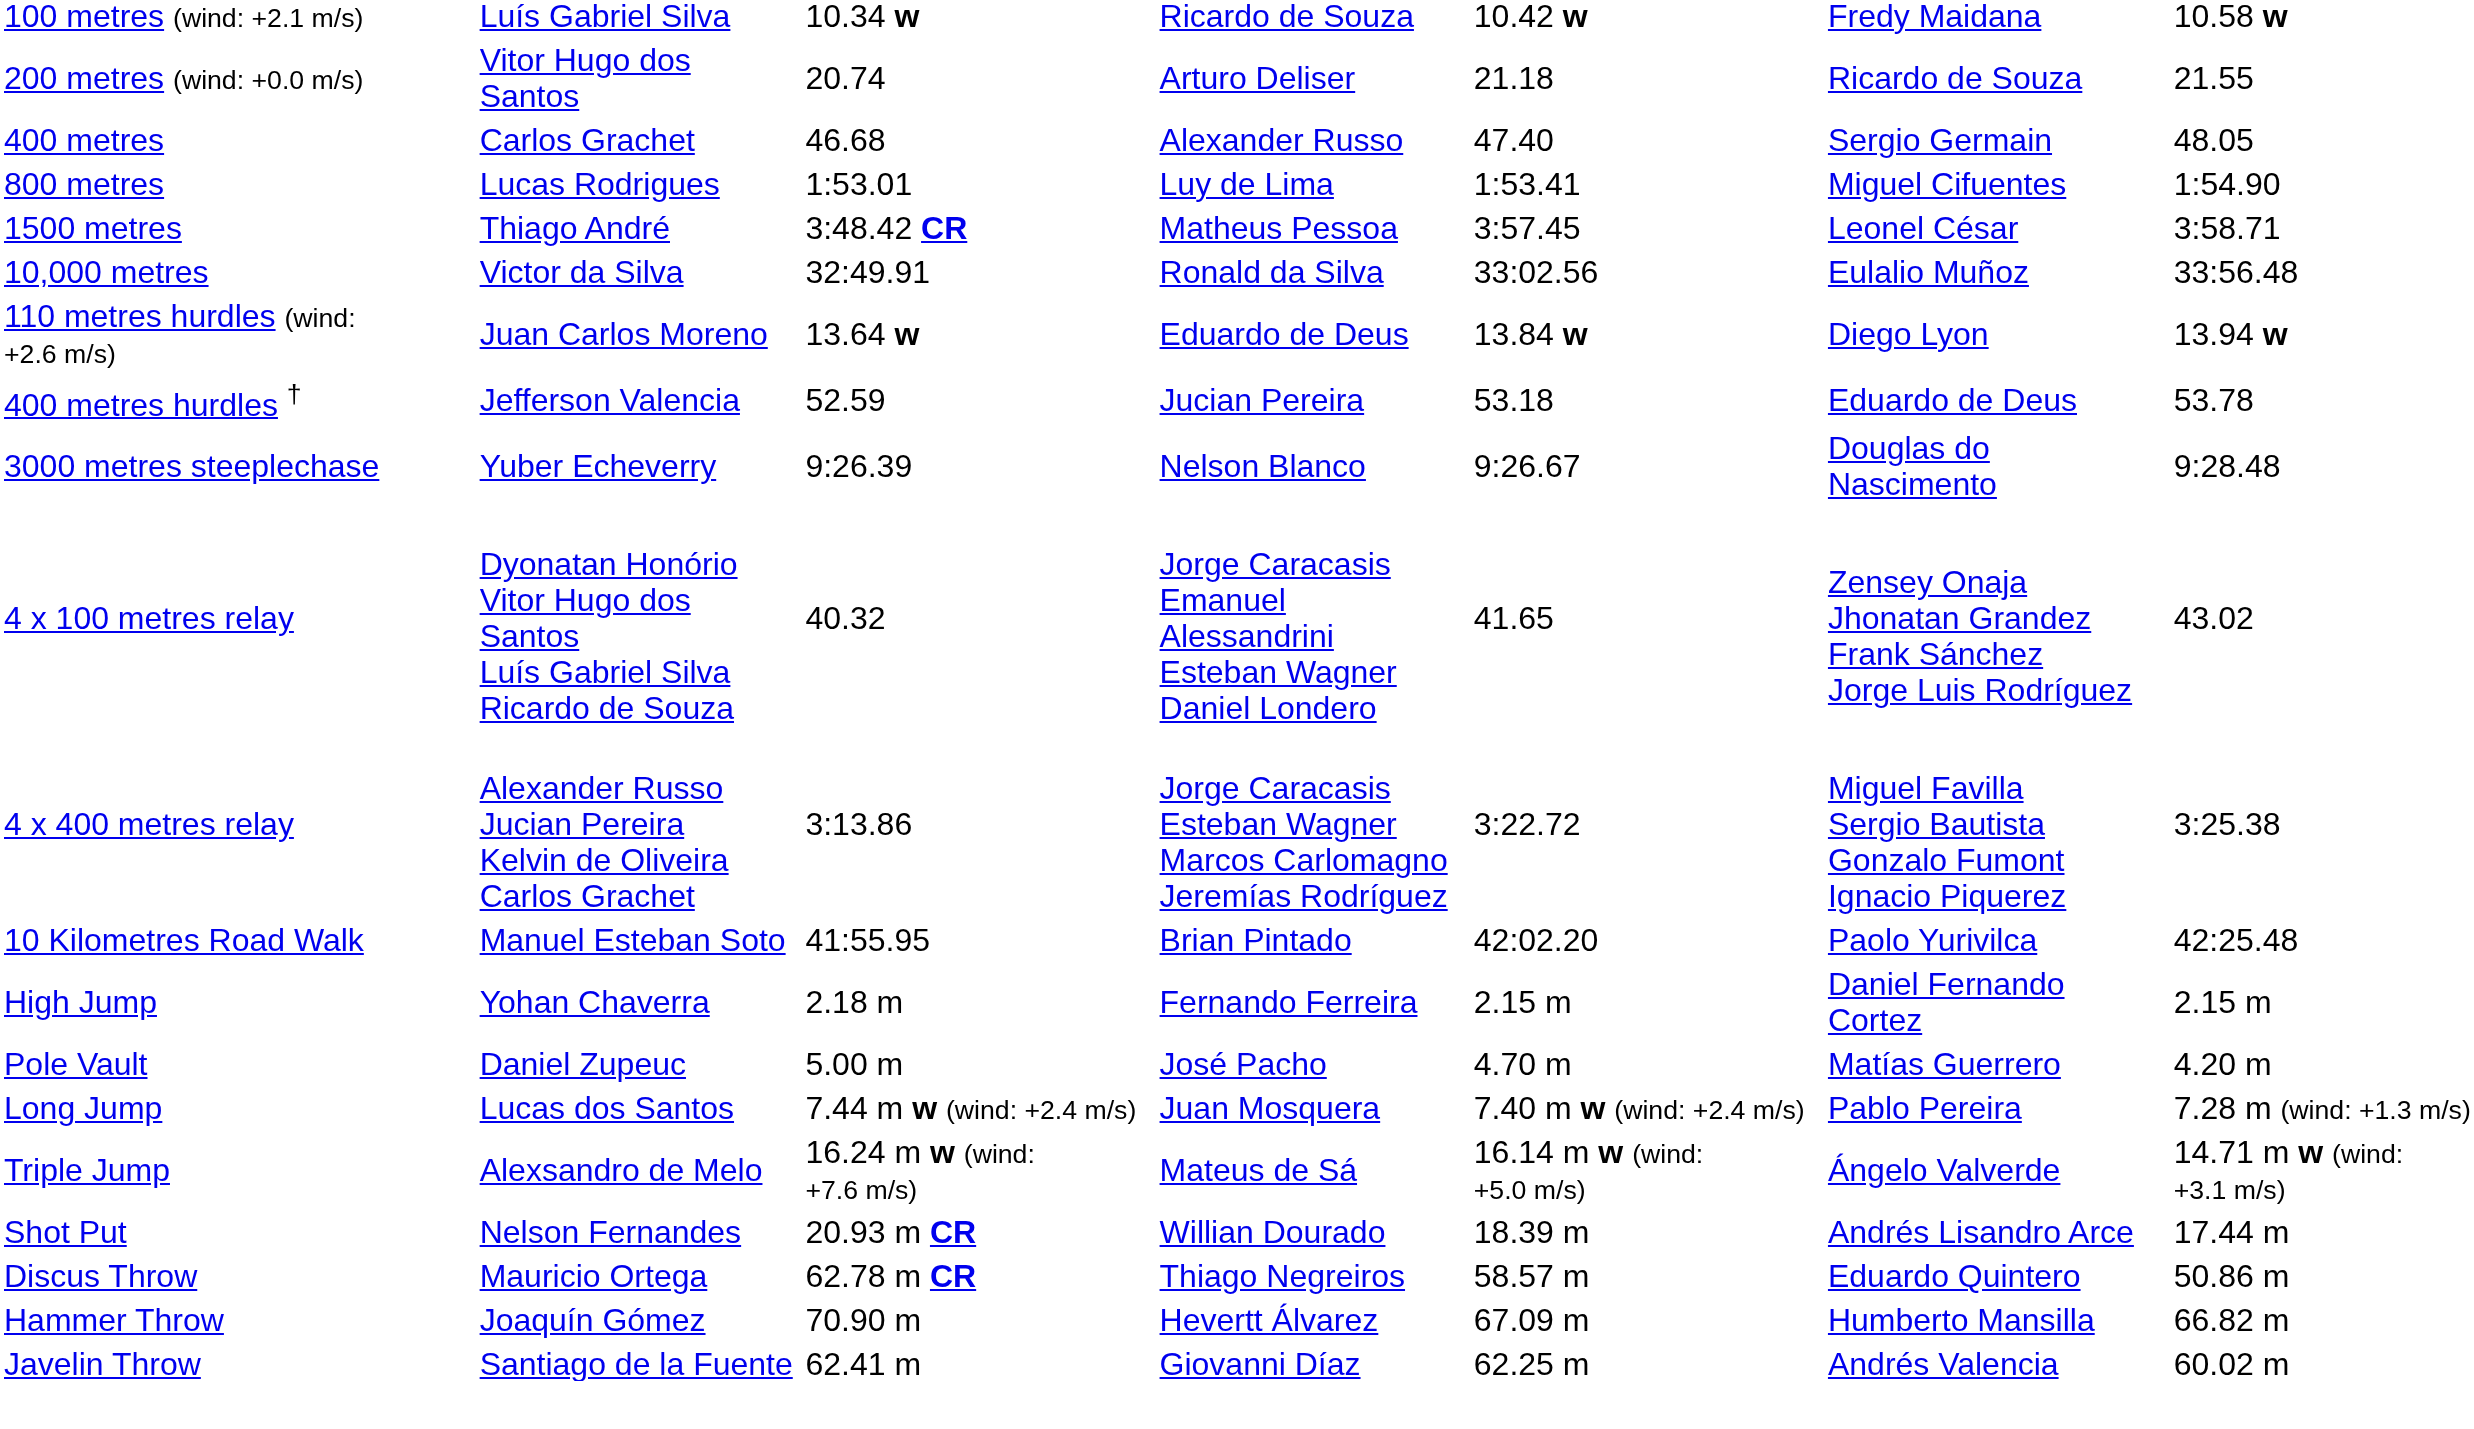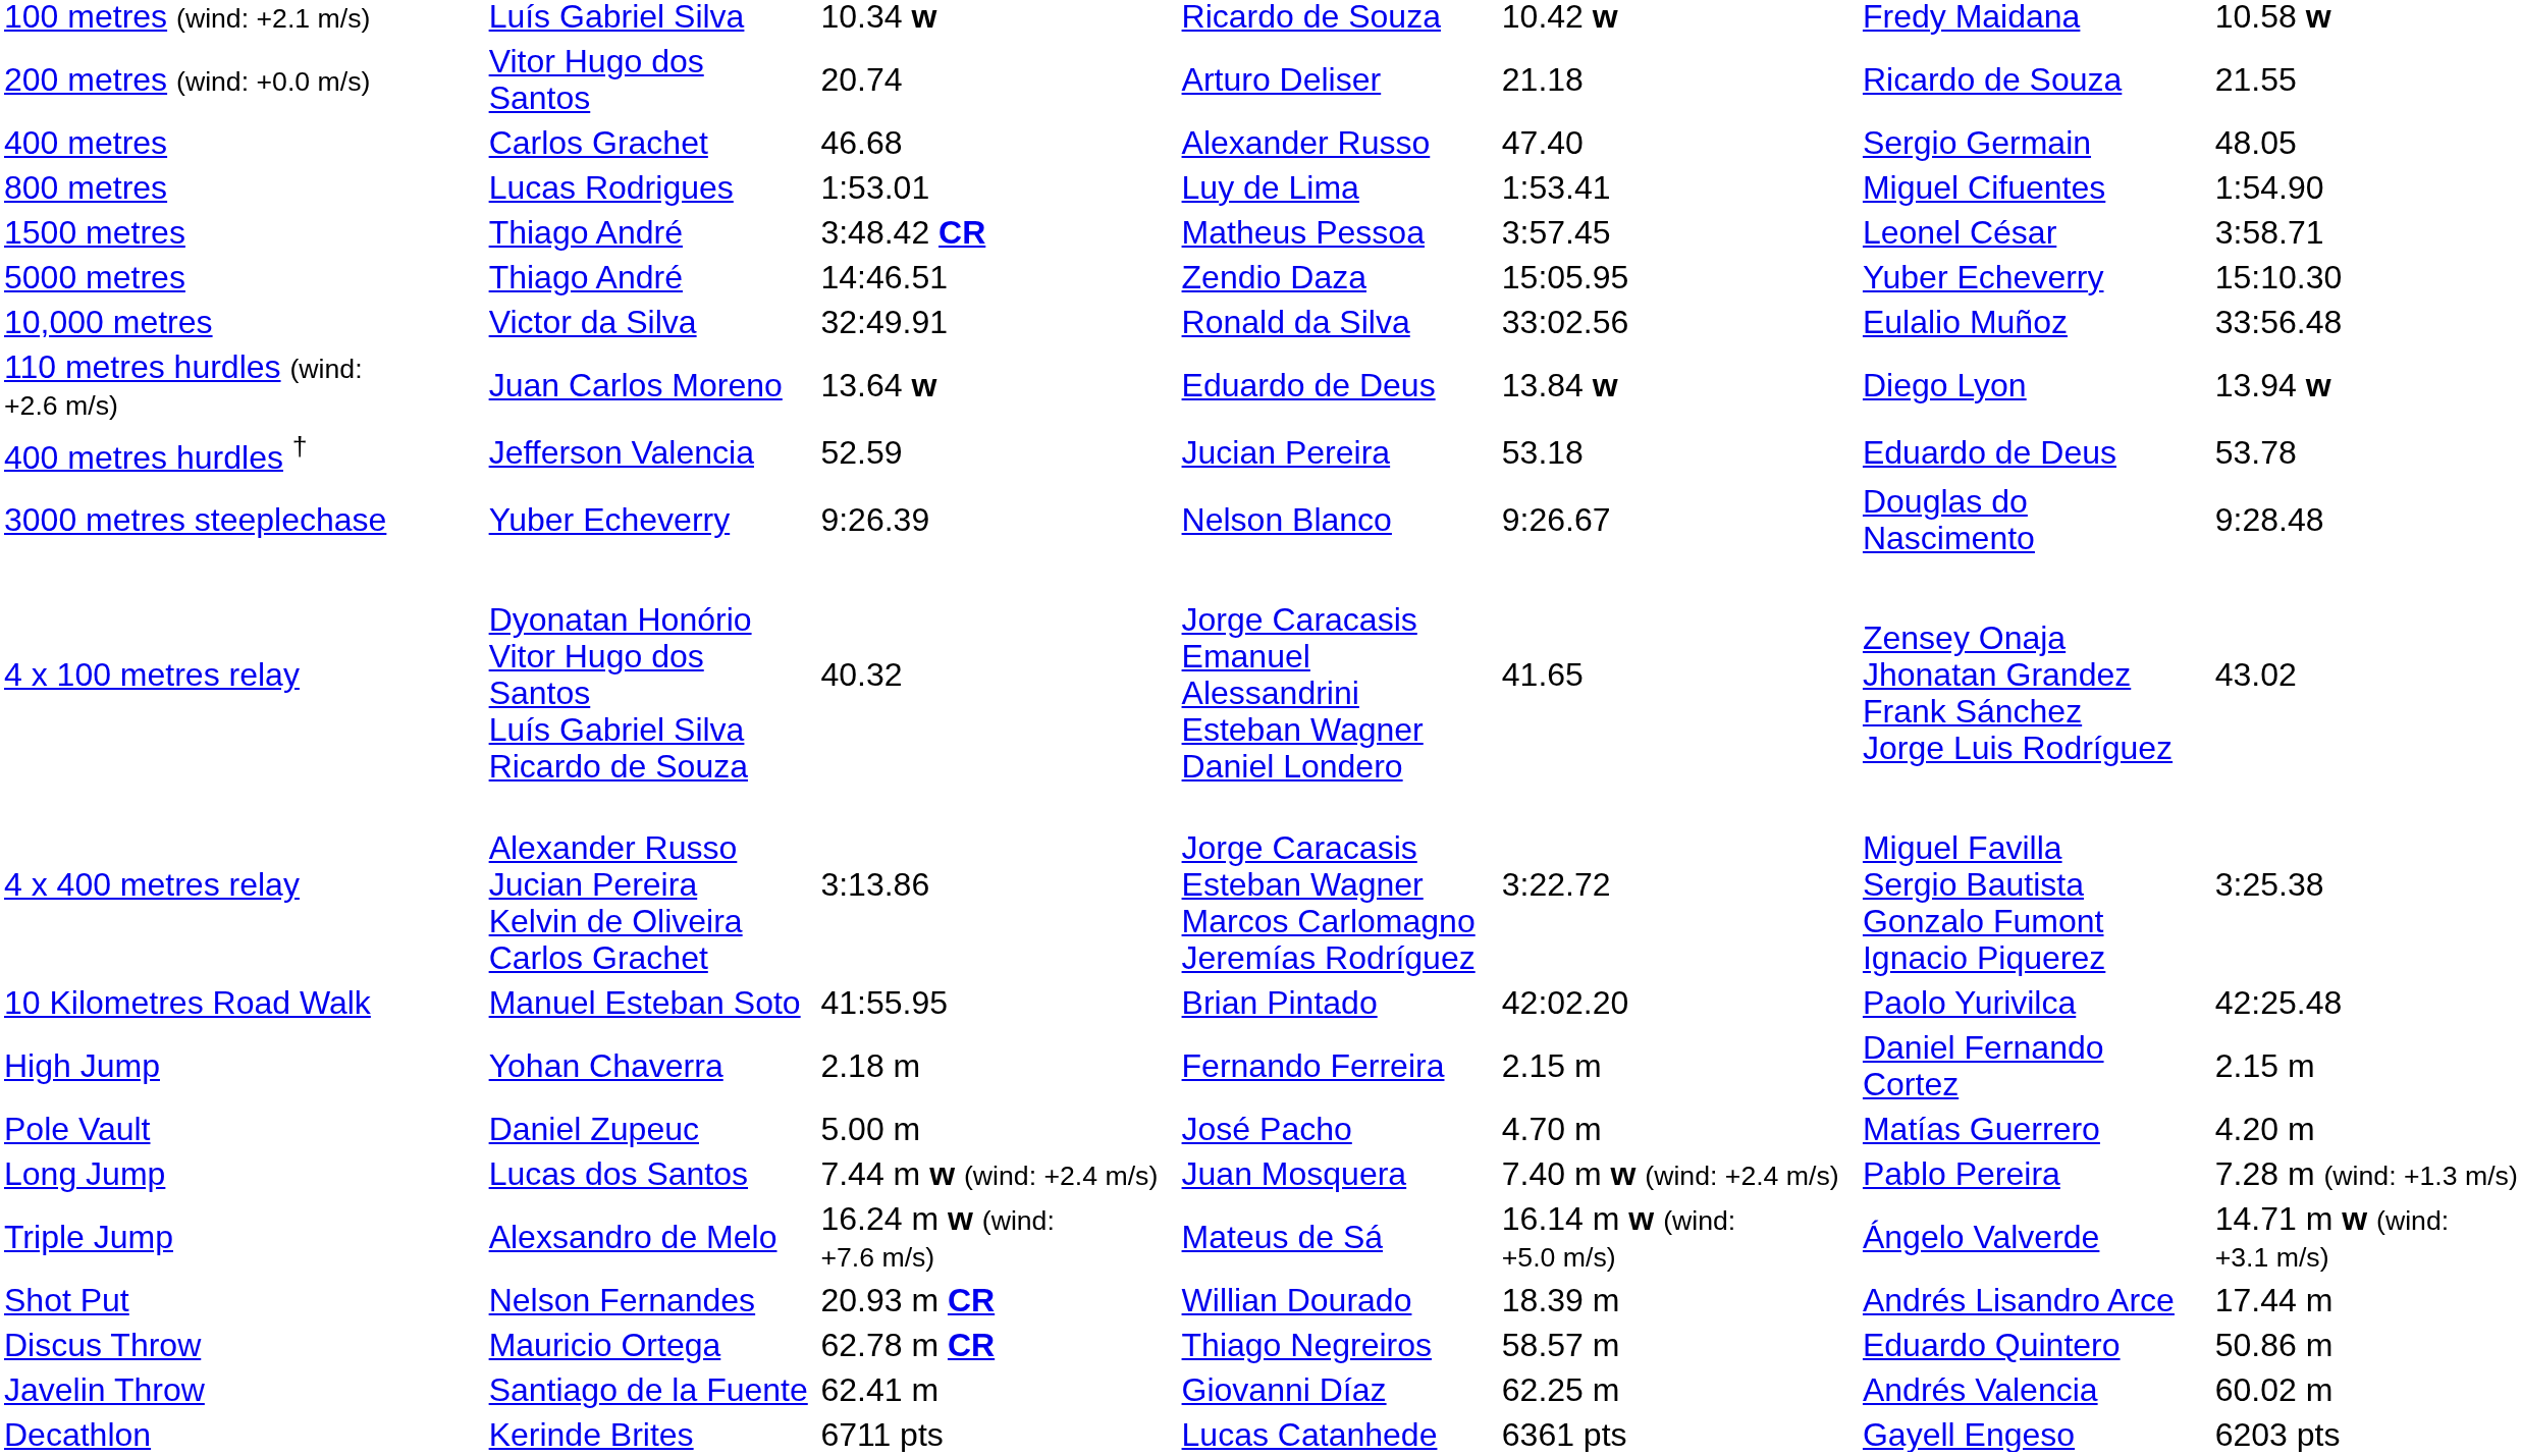+ row: 5000 metres | Thiago André | 14:46.51 | Zendio Daza | 15:05.95 | Yuber Echeverry | 15:10.30
- row: Hammer Throw | Joaquín Gómez | 70.90 m | Hevertt Álvarez | 67.09 m | Humberto Mansilla | 66.82 m
+ row: Decathlon | Kerinde Brites | 6711 pts | Lucas Catanhede | 6361 pts | Gayell Engeso | 6203 pts
